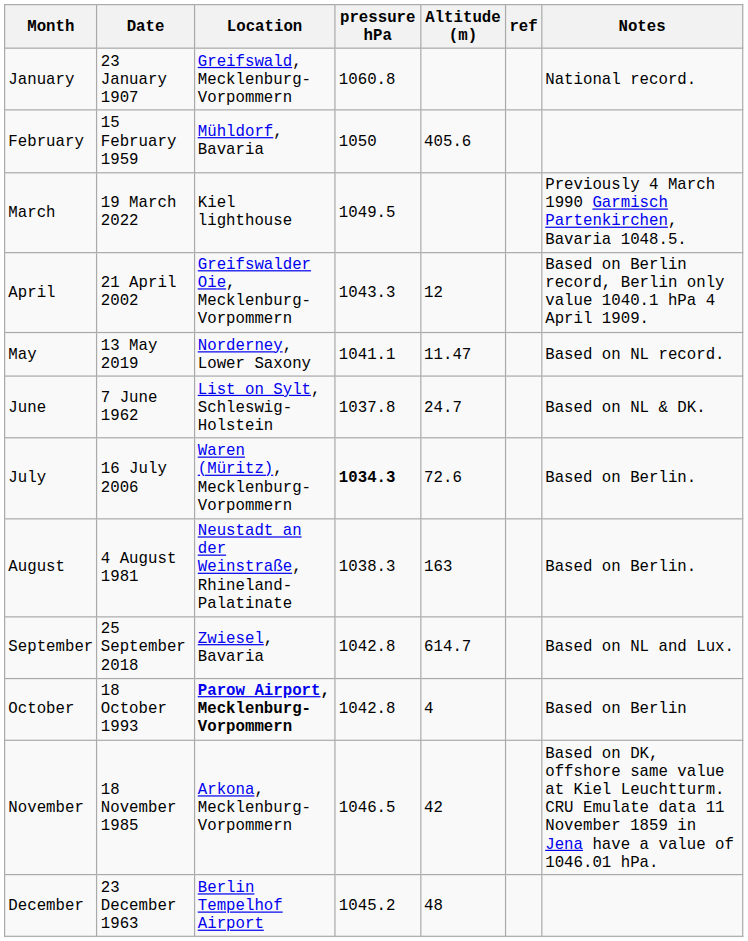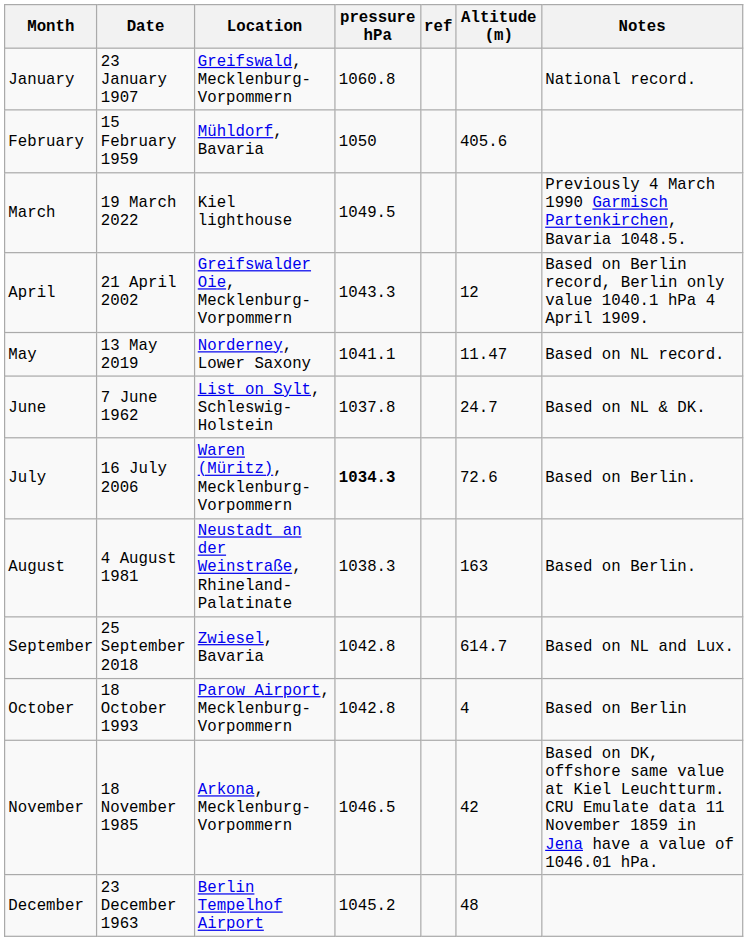columns swapped: Altitude (m) <-> ref
October | Location: bold -> normal
